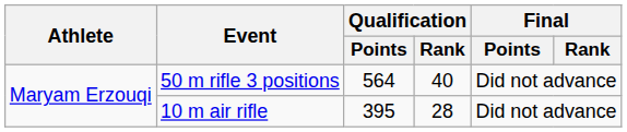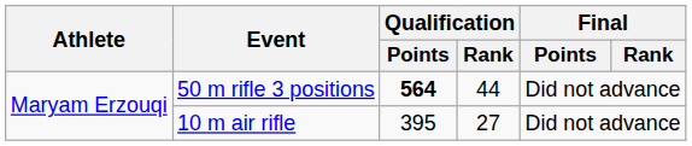50 m rifle 3 positions | Qualification / Points: normal -> bold
50 m rifle 3 positions | Qualification / Rank: 40 -> 44
10 m air rifle | Qualification / Rank: 28 -> 27
